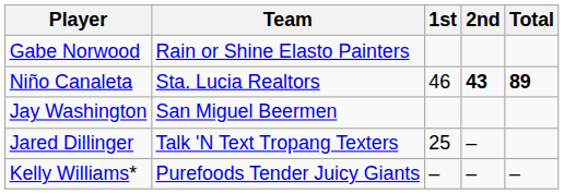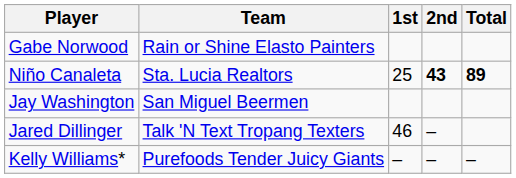Niño Canaleta | 1st: 46 -> 25
Jared Dillinger | 1st: 25 -> 46
